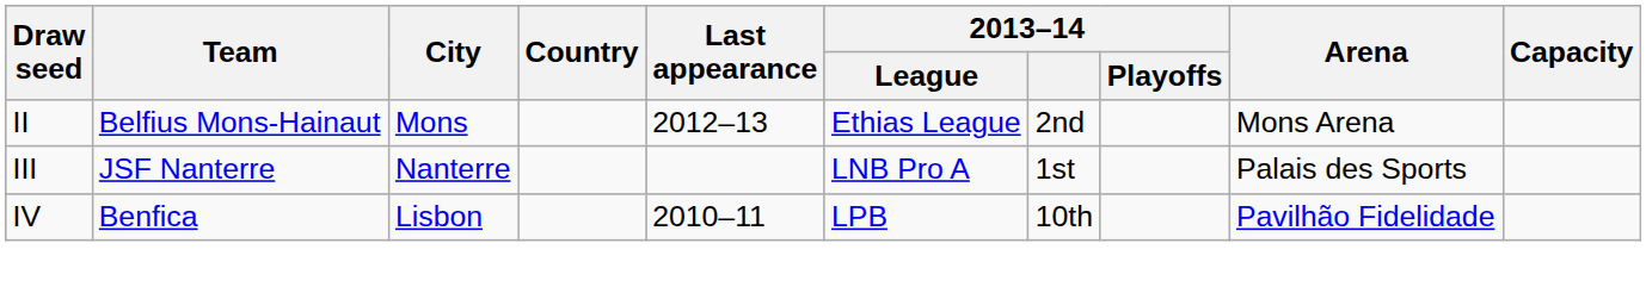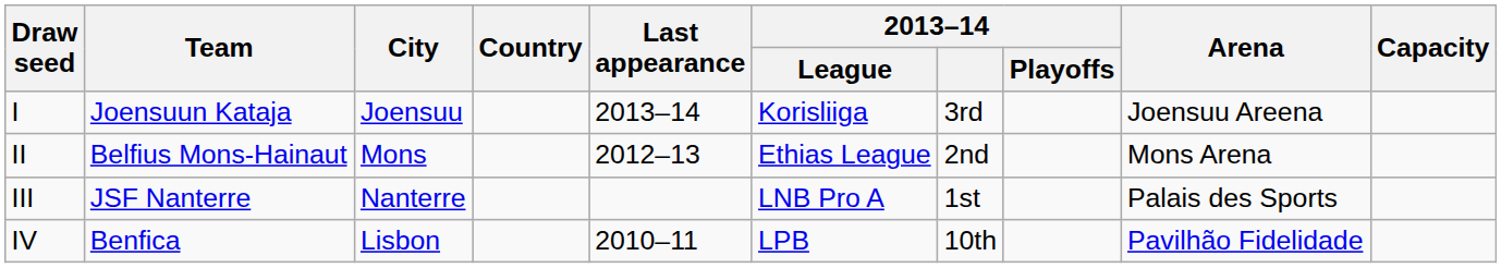+ row: I | Joensuun Kataja | Joensuu | 2013–14 | Korisliiga | 3rd | Joensuu Areena
